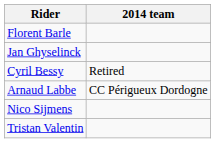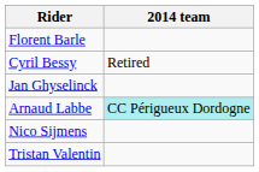rows swapped: Cyril Bessy <-> Jan Ghyselinck
Arnaud Labbe | 2014 team: no background -> paleturquoise background
